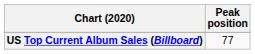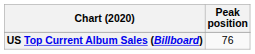US Top Current Album Sales (Billboard) | Peak position: 77 -> 76
